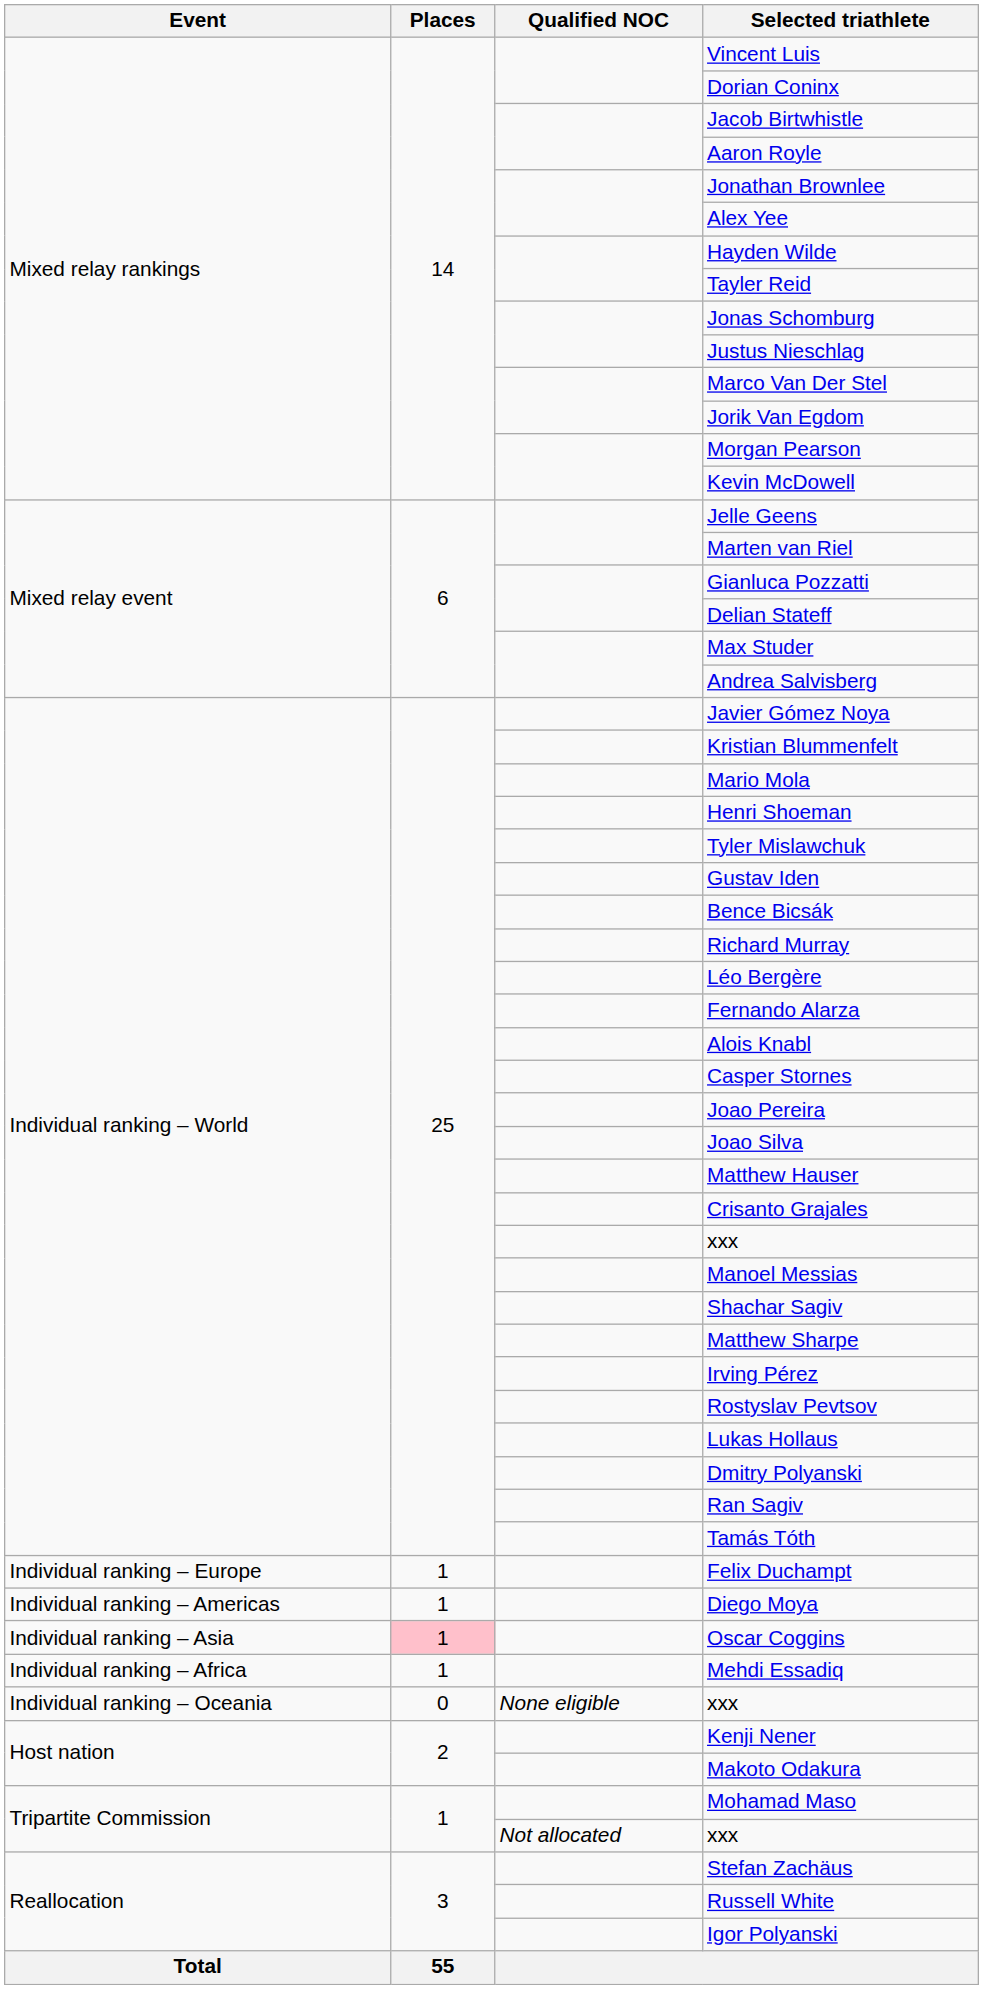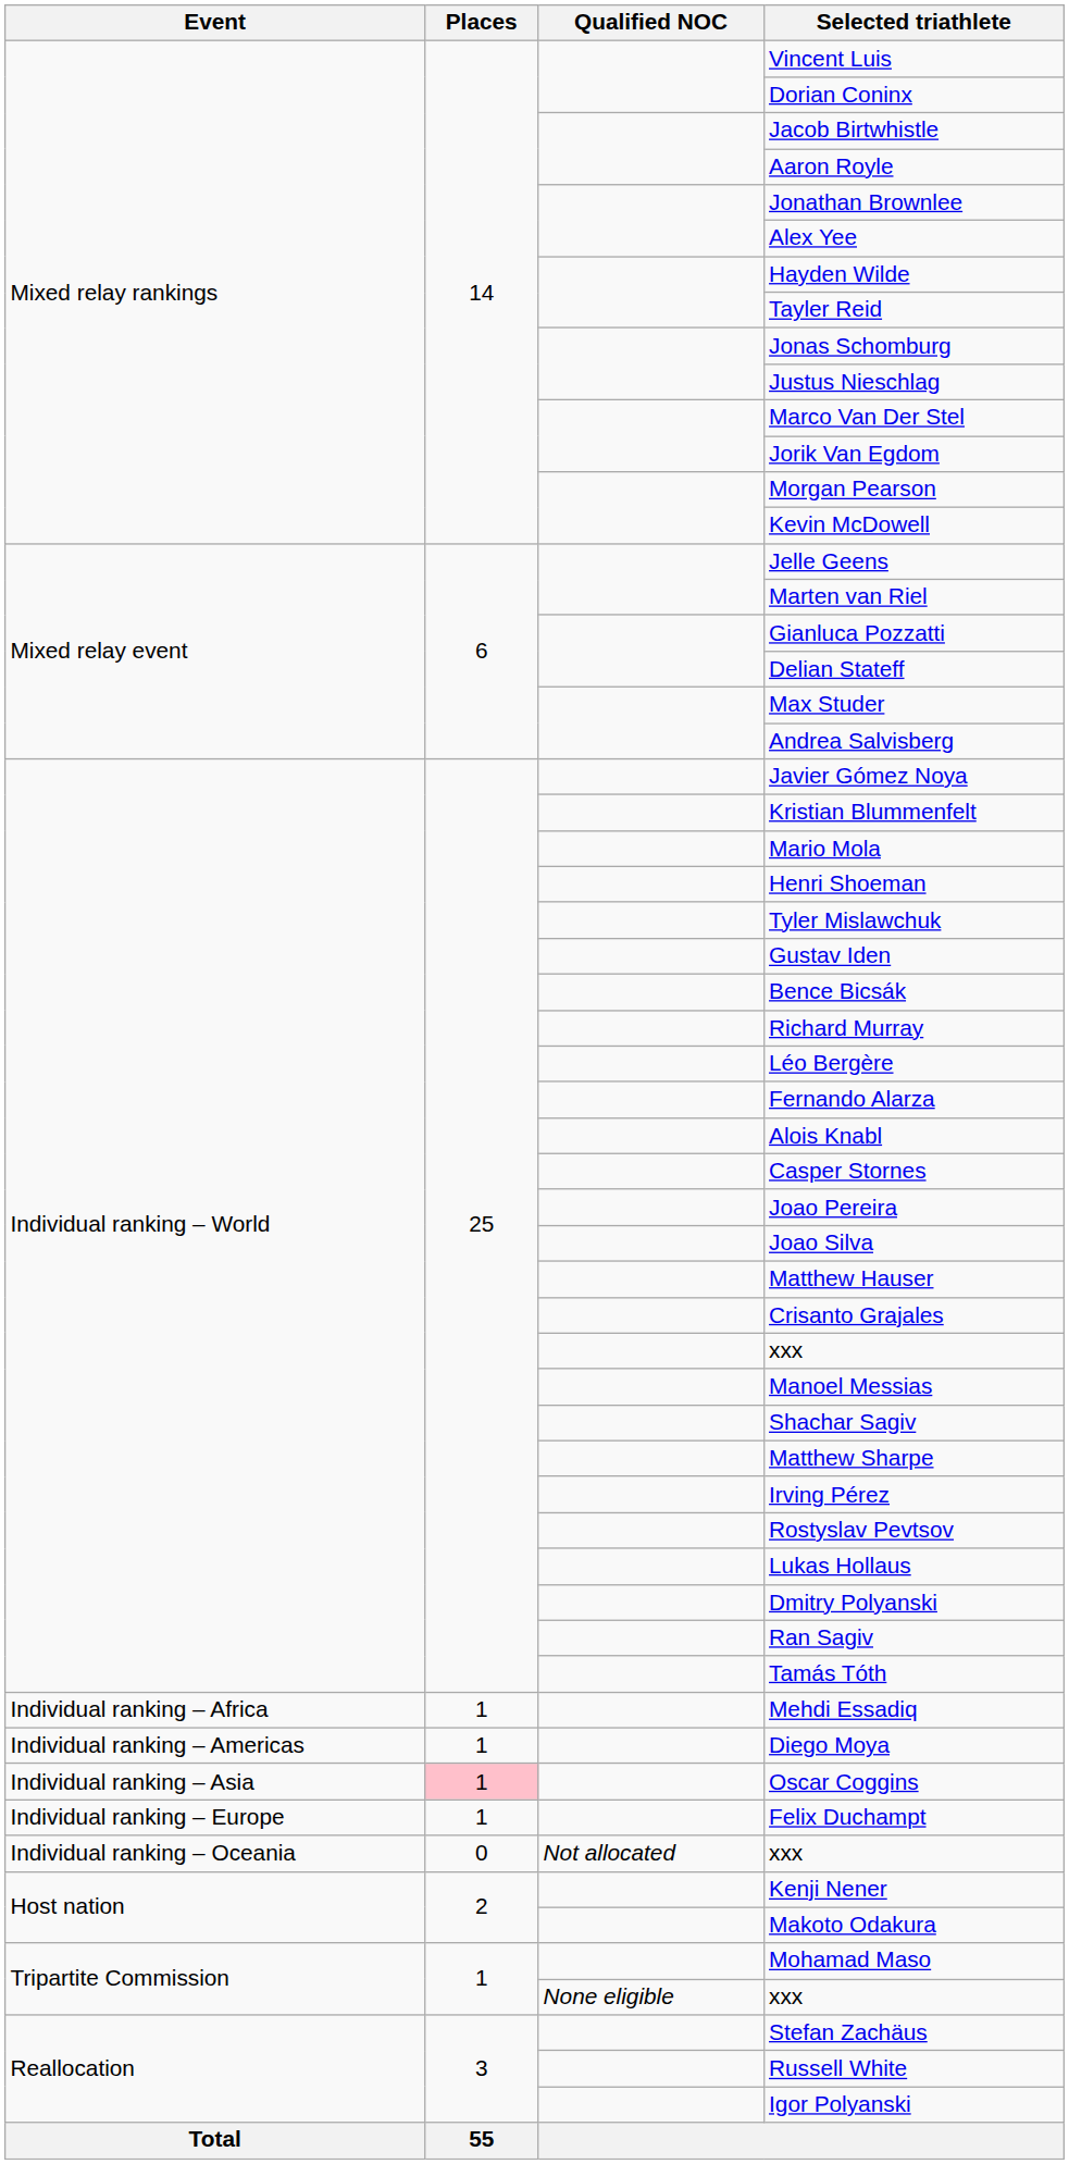rows swapped: Mehdi Essadiq <-> Felix Duchampt
Individual ranking – Oceania / xxx | Qualified NOC: None eligible -> Not allocated
Tripartite Commission / xxx | Qualified NOC: Not allocated -> None eligible
